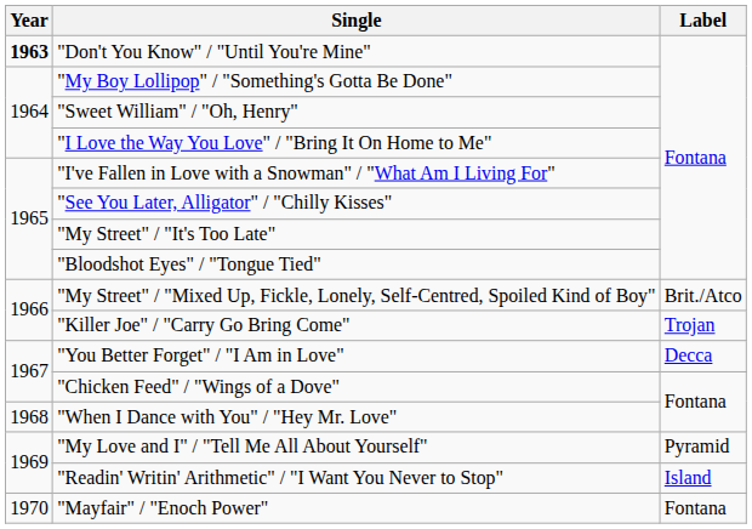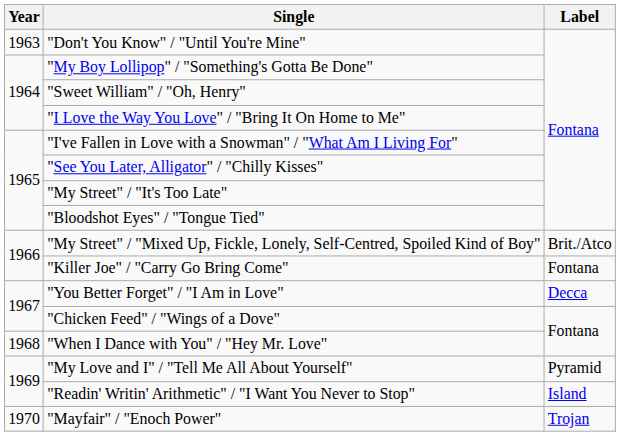"Don't You Know" / "Until You're Mine" | Year: bold -> normal
"Killer Joe" / "Carry Go Bring Come" | Label: Trojan -> Fontana
"Mayfair" / "Enoch Power" | Label: Fontana -> Trojan
